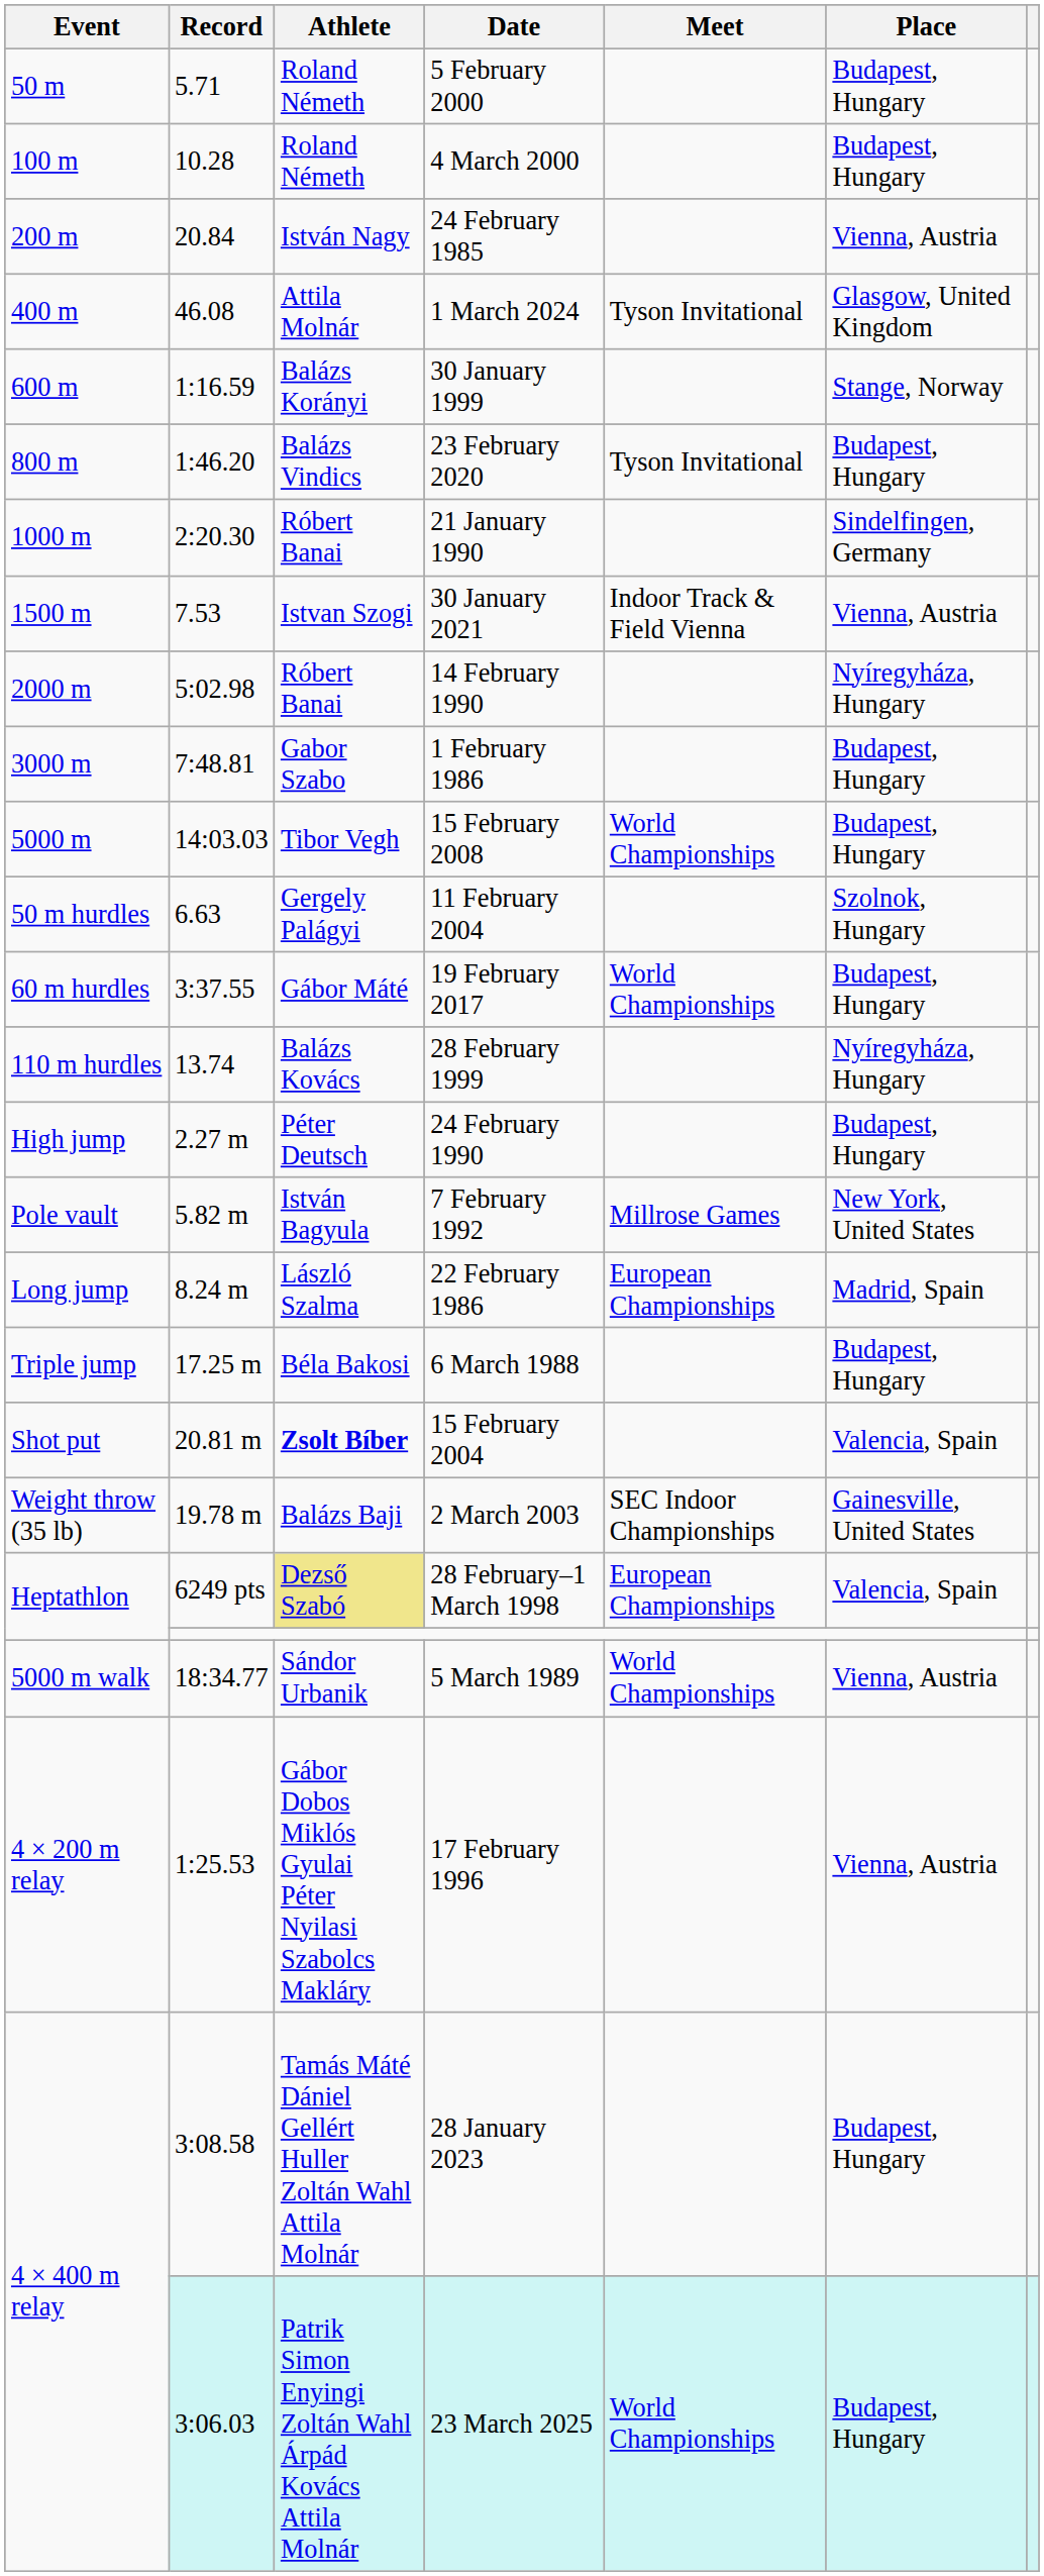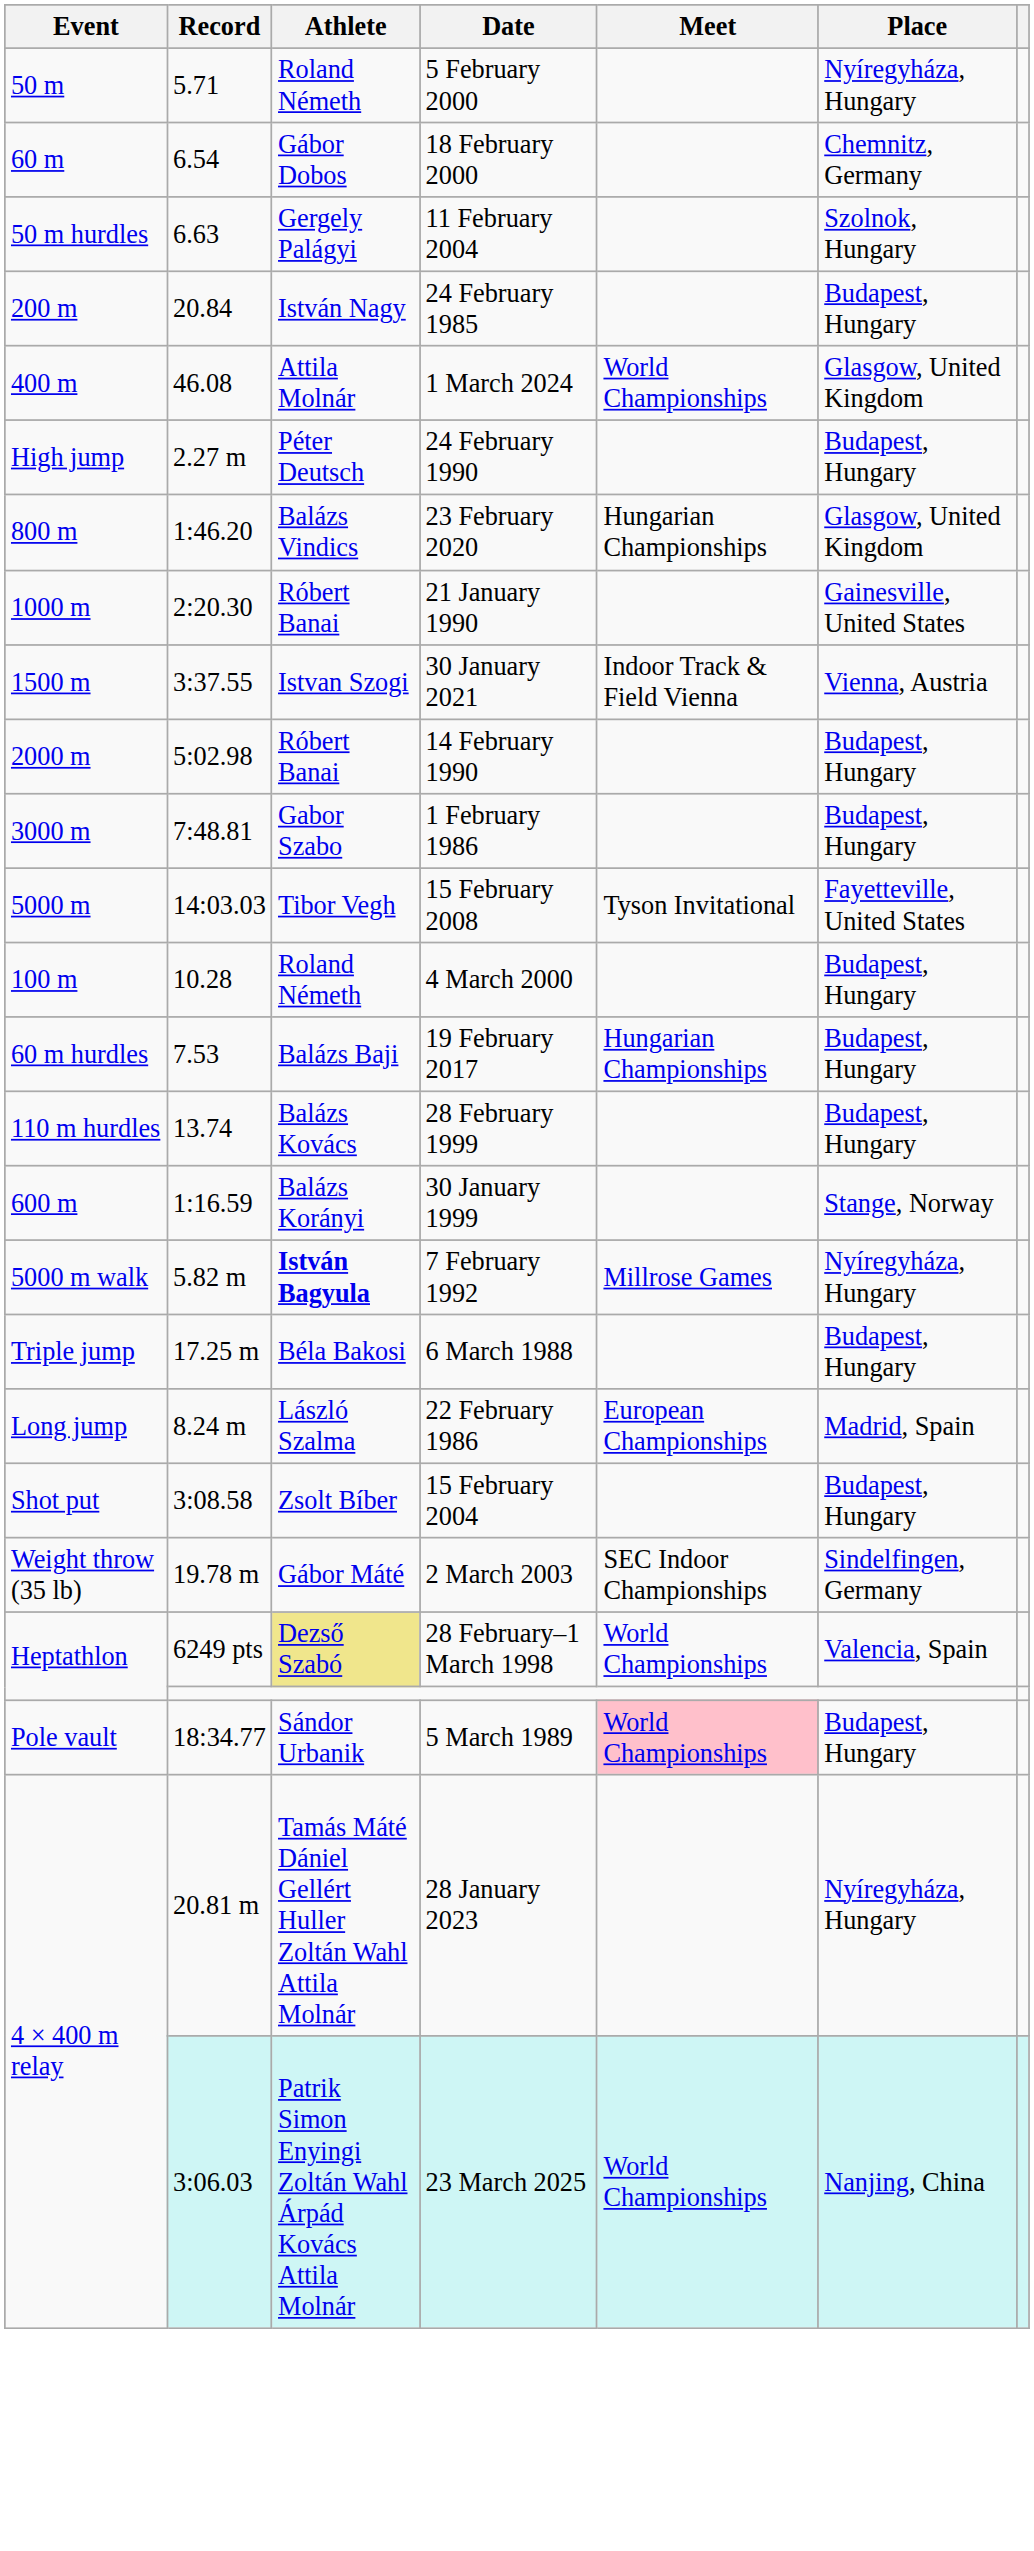5 February 2000 | Place: Budapest, Hungary -> Nyíregyháza, Hungary
+ row: 60 m | 6.54 | Gábor Dobos | 18 February 2000 | Chemnitz, Germany
rows swapped: 4 March 2000 <-> 11 February 2004
24 February 1985 | Place: Vienna, Austria -> Budapest, Hungary
1 March 2024 | Meet: Tyson Invitational -> World Championships
rows swapped: 30 January 1999 <-> 24 February 1990
23 February 2020 | Meet: Tyson Invitational -> Hungarian Championships
23 February 2020 | Place: Budapest, Hungary -> Glasgow, United Kingdom
21 January 1990 | Place: Sindelfingen, Germany -> Gainesville, United States
30 January 2021 | Record: 7.53 -> 3:37.55
14 February 1990 | Place: Nyíregyháza, Hungary -> Budapest, Hungary
15 February 2008 | Meet: World Championships -> Tyson Invitational
15 February 2008 | Place: Budapest, Hungary -> Fayetteville, United States
19 February 2017 | Record: 3:37.55 -> 7.53
19 February 2017 | Athlete: Gábor Máté -> Balázs Baji
19 February 2017 | Meet: World Championships -> Hungarian Championships
28 February 1999 | Place: Nyíregyháza, Hungary -> Budapest, Hungary
7 February 1992 | Event: Pole vault -> 5000 m walk
7 February 1992 | Athlete: normal -> bold
7 February 1992 | Place: New York, United States -> Nyíregyháza, Hungary
rows swapped: 22 February 1986 <-> 6 March 1988
15 February 2004 | Record: 20.81 m -> 3:08.58
15 February 2004 | Athlete: bold -> normal
15 February 2004 | Place: Valencia, Spain -> Budapest, Hungary
2 March 2003 | Athlete: Balázs Baji -> Gábor Máté
2 March 2003 | Place: Gainesville, United States -> Sindelfingen, Germany
28 February–1 March 1998 | Meet: European Championships -> World Championships
5 March 1989 | Event: 5000 m walk -> Pole vault
5 March 1989 | Meet: no background -> pink background
5 March 1989 | Place: Vienna, Austria -> Budapest, Hungary
- row: 4 × 200 m relay | 1:25.53 | Gábor Dobos Miklós Gyulai Péter Nyilasi Szabolcs Makláry | 17 February 1996 | Vienna, Austria
28 January 2023 | Record: 3:08.58 -> 20.81 m
28 January 2023 | Place: Budapest, Hungary -> Nyíregyháza, Hungary
23 March 2025 | Place: Budapest, Hungary -> Nanjing, China
